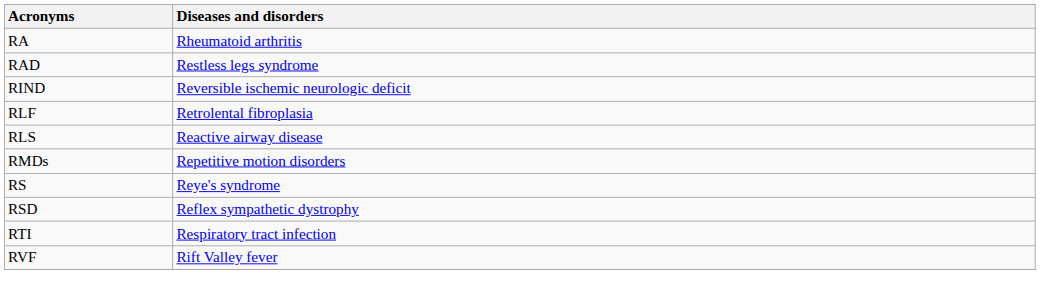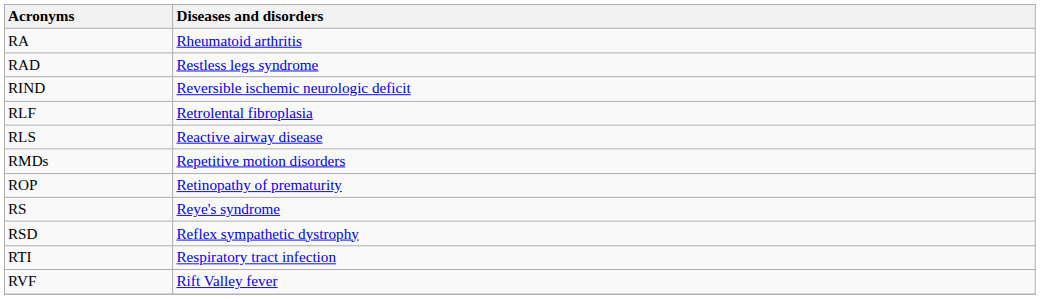+ row: ROP | Retinopathy of prematurity
